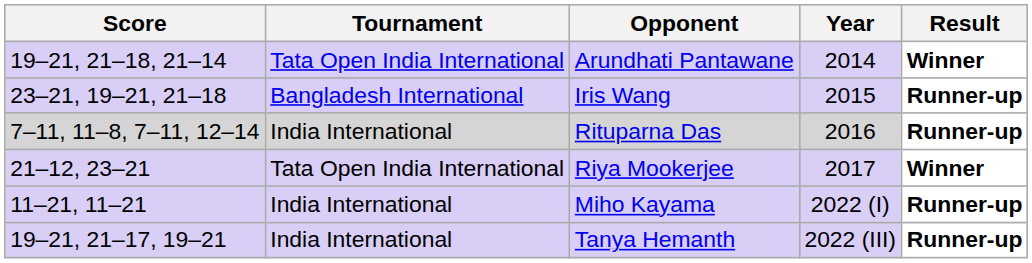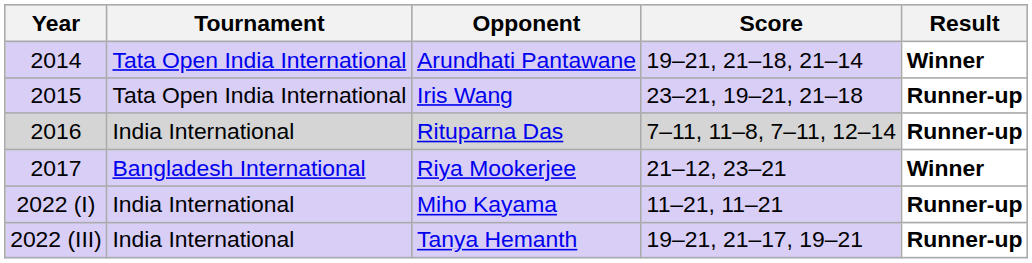columns swapped: Year <-> Score
Iris Wang | Tournament: Bangladesh International -> Tata Open India International
Riya Mookerjee | Tournament: Tata Open India International -> Bangladesh International
